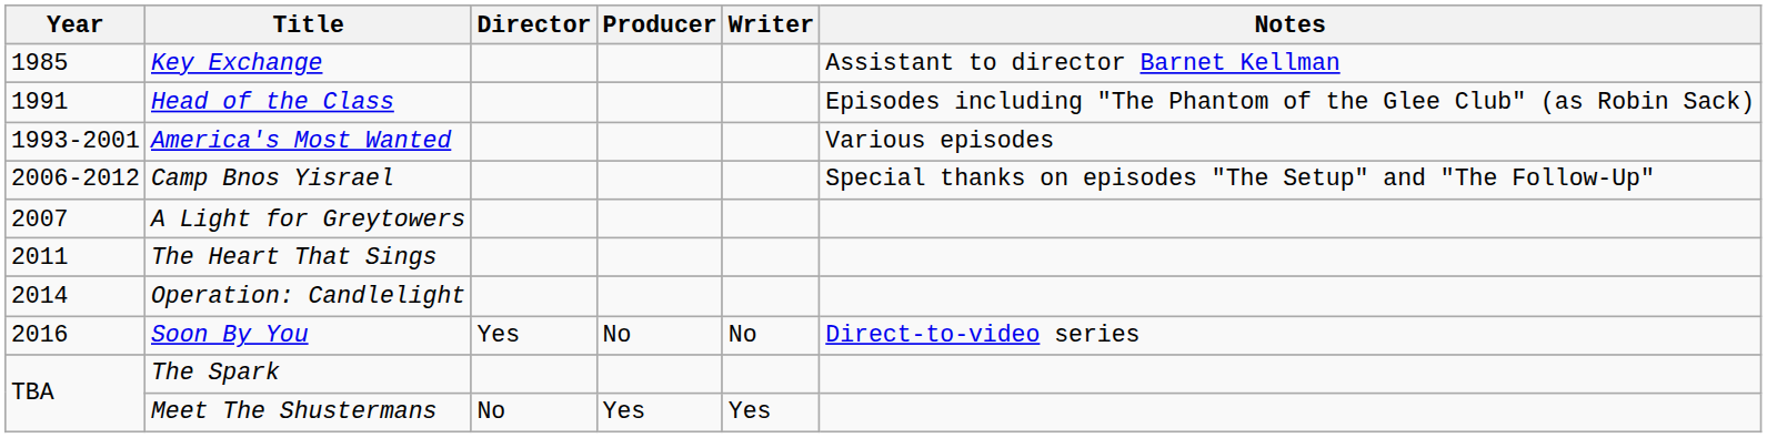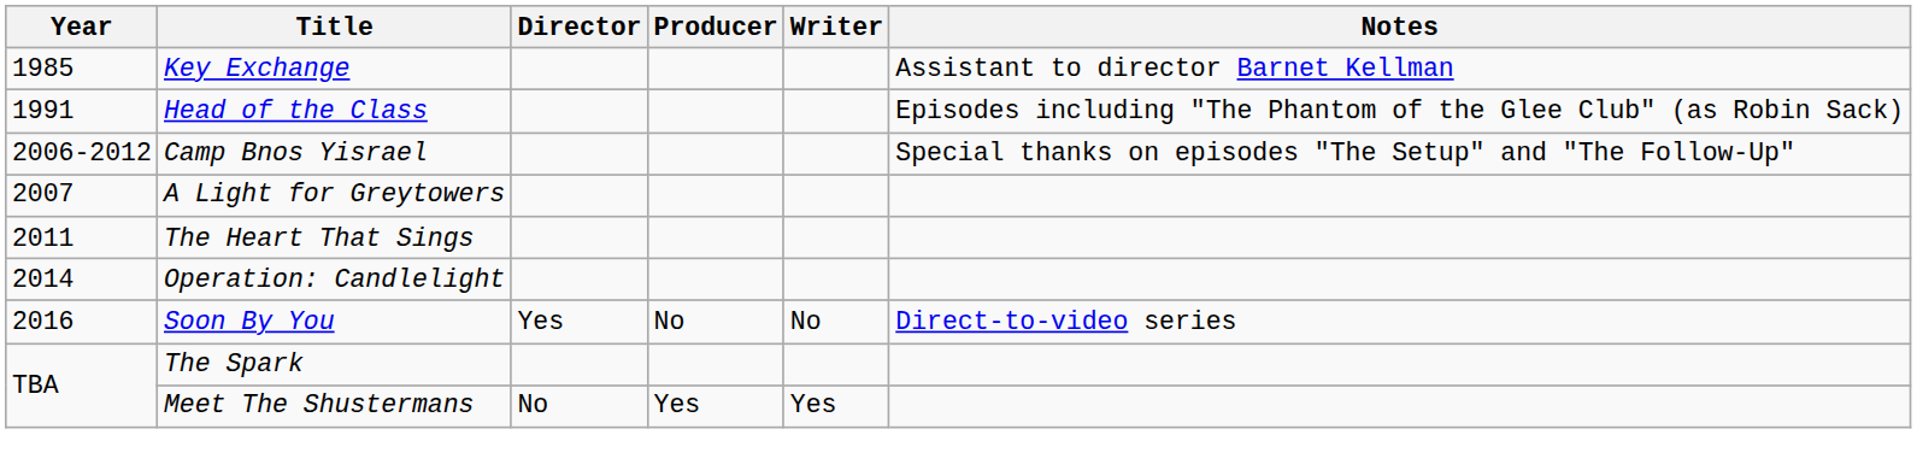- row: 1993-2001 | America's Most Wanted | Various episodes
